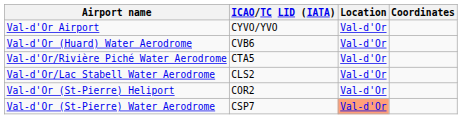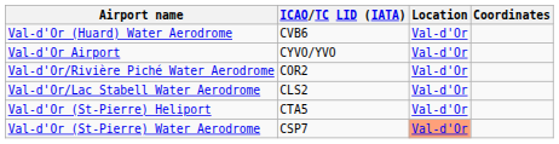rows swapped: Val-d'Or Airport <-> Val-d'Or (Huard) Water Aerodrome
Val-d'Or/Rivière Piché Water Aerodrome | ICAO/TC LID (IATA): CTA5 -> COR2
Val-d'Or (St-Pierre) Heliport | ICAO/TC LID (IATA): COR2 -> CTA5
